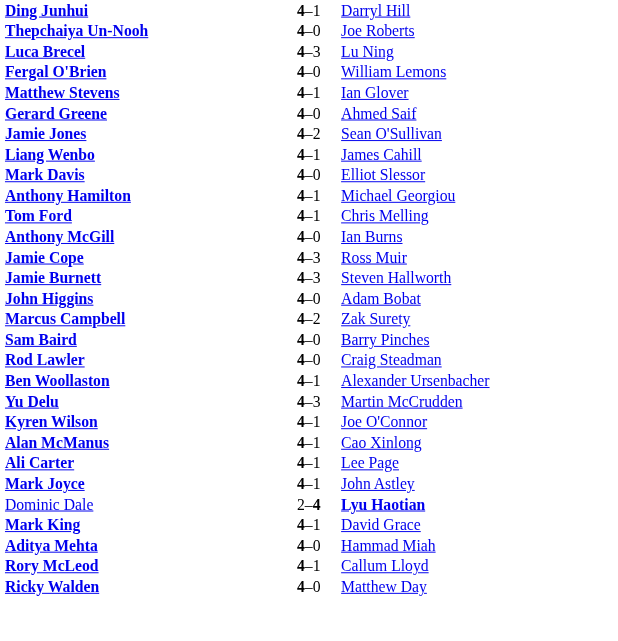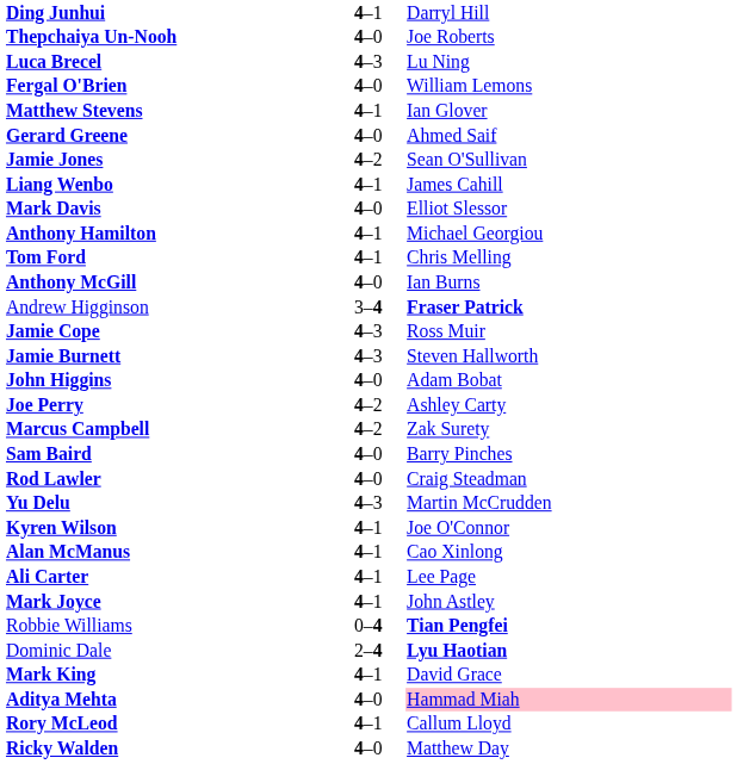+ row: Andrew Higginson | 3–4 | Fraser Patrick
+ row: Joe Perry | 4–2 | Ashley Carty
- row: Ben Woollaston | 4–1 | Alexander Ursenbacher
+ row: Robbie Williams | 0–4 | Tian Pengfei
Aditya Mehta | column 3: no background -> pink background
